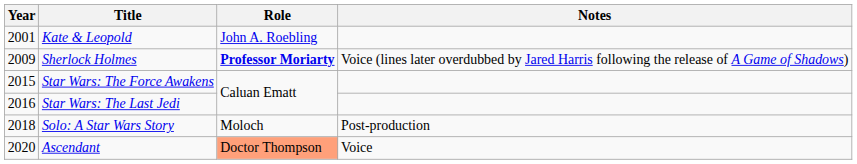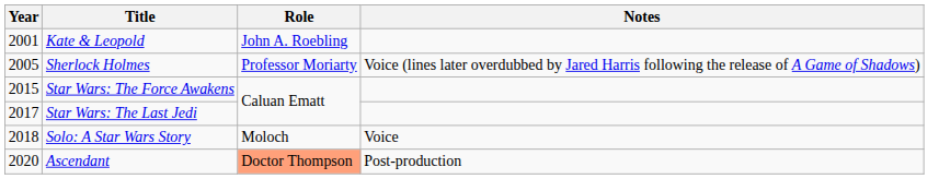Sherlock Holmes | Year: 2009 -> 2005
Sherlock Holmes | Role: bold -> normal
Star Wars: The Last Jedi | Year: 2016 -> 2017
Solo: A Star Wars Story | Notes: Post-production -> Voice
Ascendant | Notes: Voice -> Post-production
